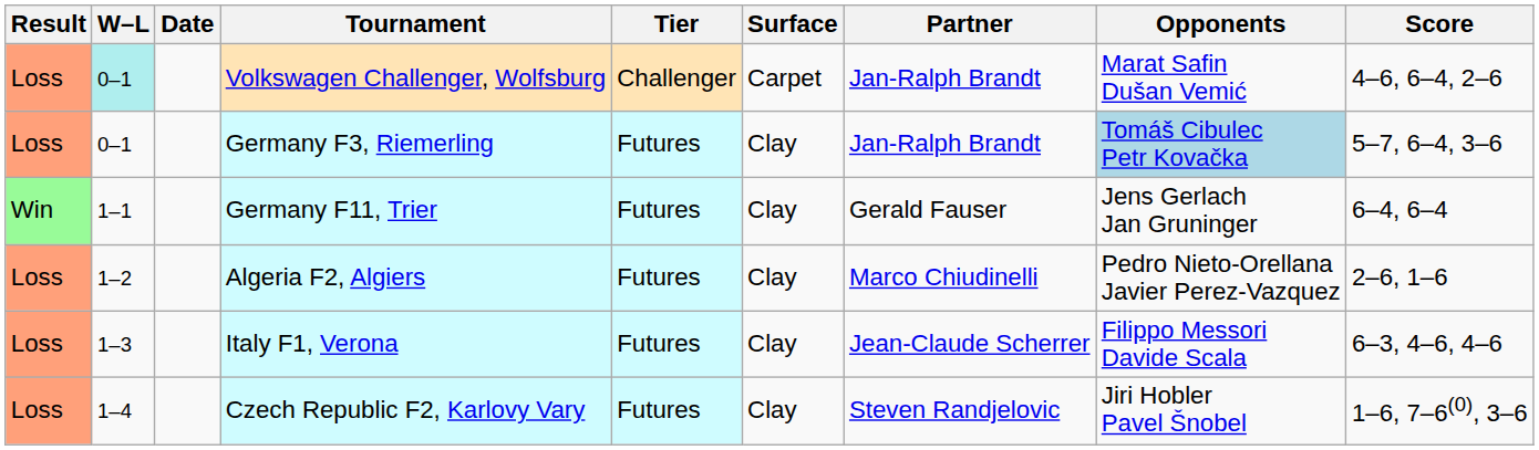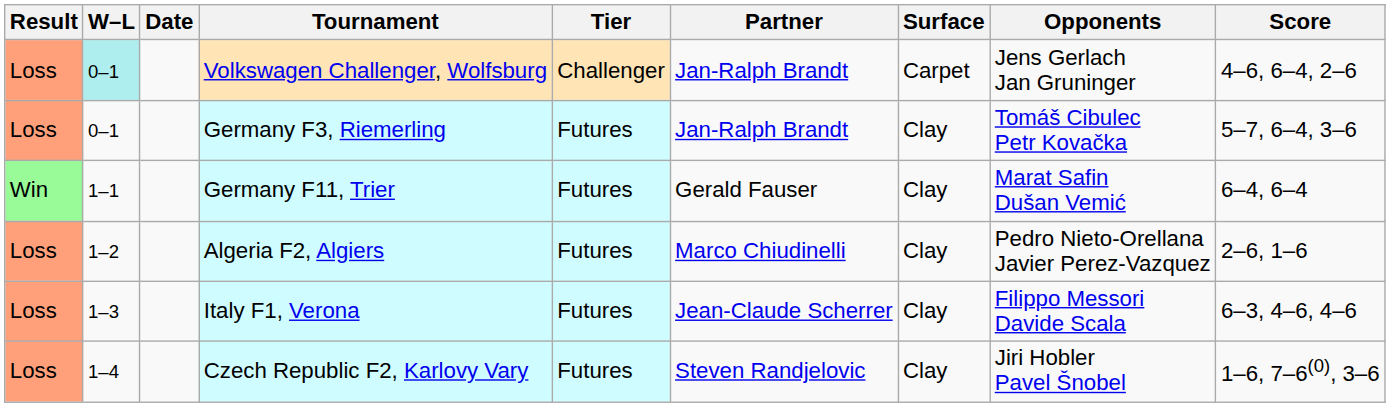columns swapped: Surface <-> Partner
Volkswagen Challenger, Wolfsburg | Opponents: Marat Safin Dušan Vemić -> Jens Gerlach Jan Gruninger
Germany F3, Riemerling | Opponents: lightblue background -> no background
Germany F11, Trier | Opponents: Jens Gerlach Jan Gruninger -> Marat Safin Dušan Vemić
